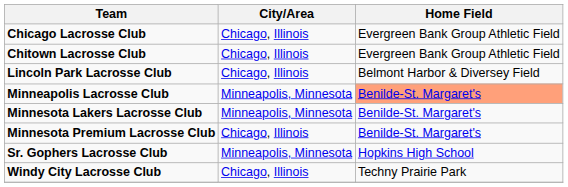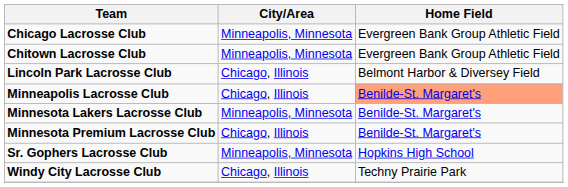Chicago Lacrosse Club | City/Area: Chicago, Illinois -> Minneapolis, Minnesota
Chitown Lacrosse Club | City/Area: Chicago, Illinois -> Minneapolis, Minnesota
Minneapolis Lacrosse Club | City/Area: Minneapolis, Minnesota -> Chicago, Illinois
